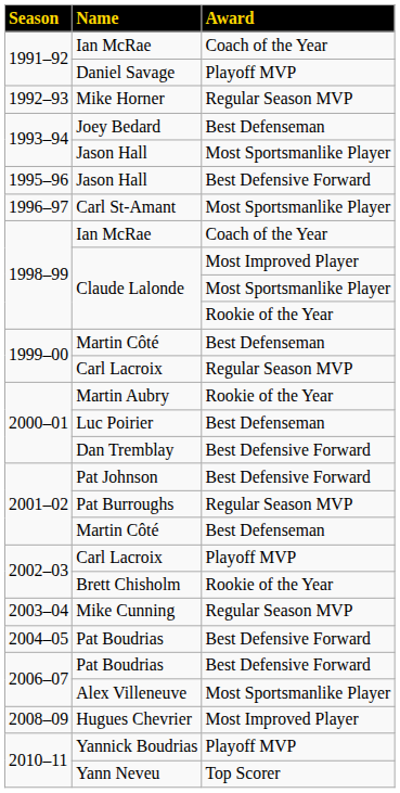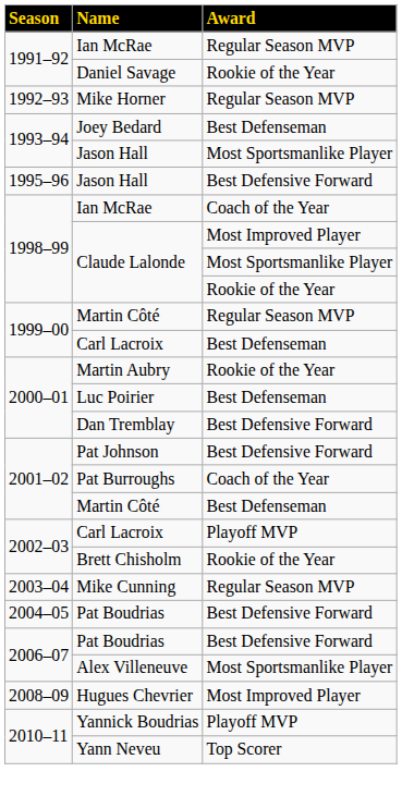1991–92 / Ian McRae | column 3: Coach of the Year -> Regular Season MVP
Daniel Savage | column 3: Playoff MVP -> Rookie of the Year
- row: 1996–97 | Carl St-Amant | Most Sportsmanlike Player
1999–00 / Martin Côté | column 3: Best Defenseman -> Regular Season MVP
1999–00 / Carl Lacroix | column 3: Regular Season MVP -> Best Defenseman
Pat Burroughs | column 3: Regular Season MVP -> Coach of the Year
